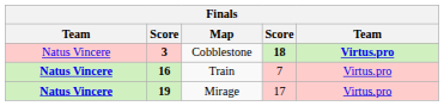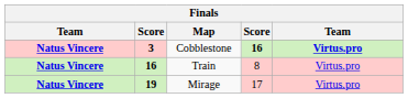Cobblestone | column 1: normal -> bold
Cobblestone | column 4: 18 -> 16
Train | column 4: 7 -> 8
